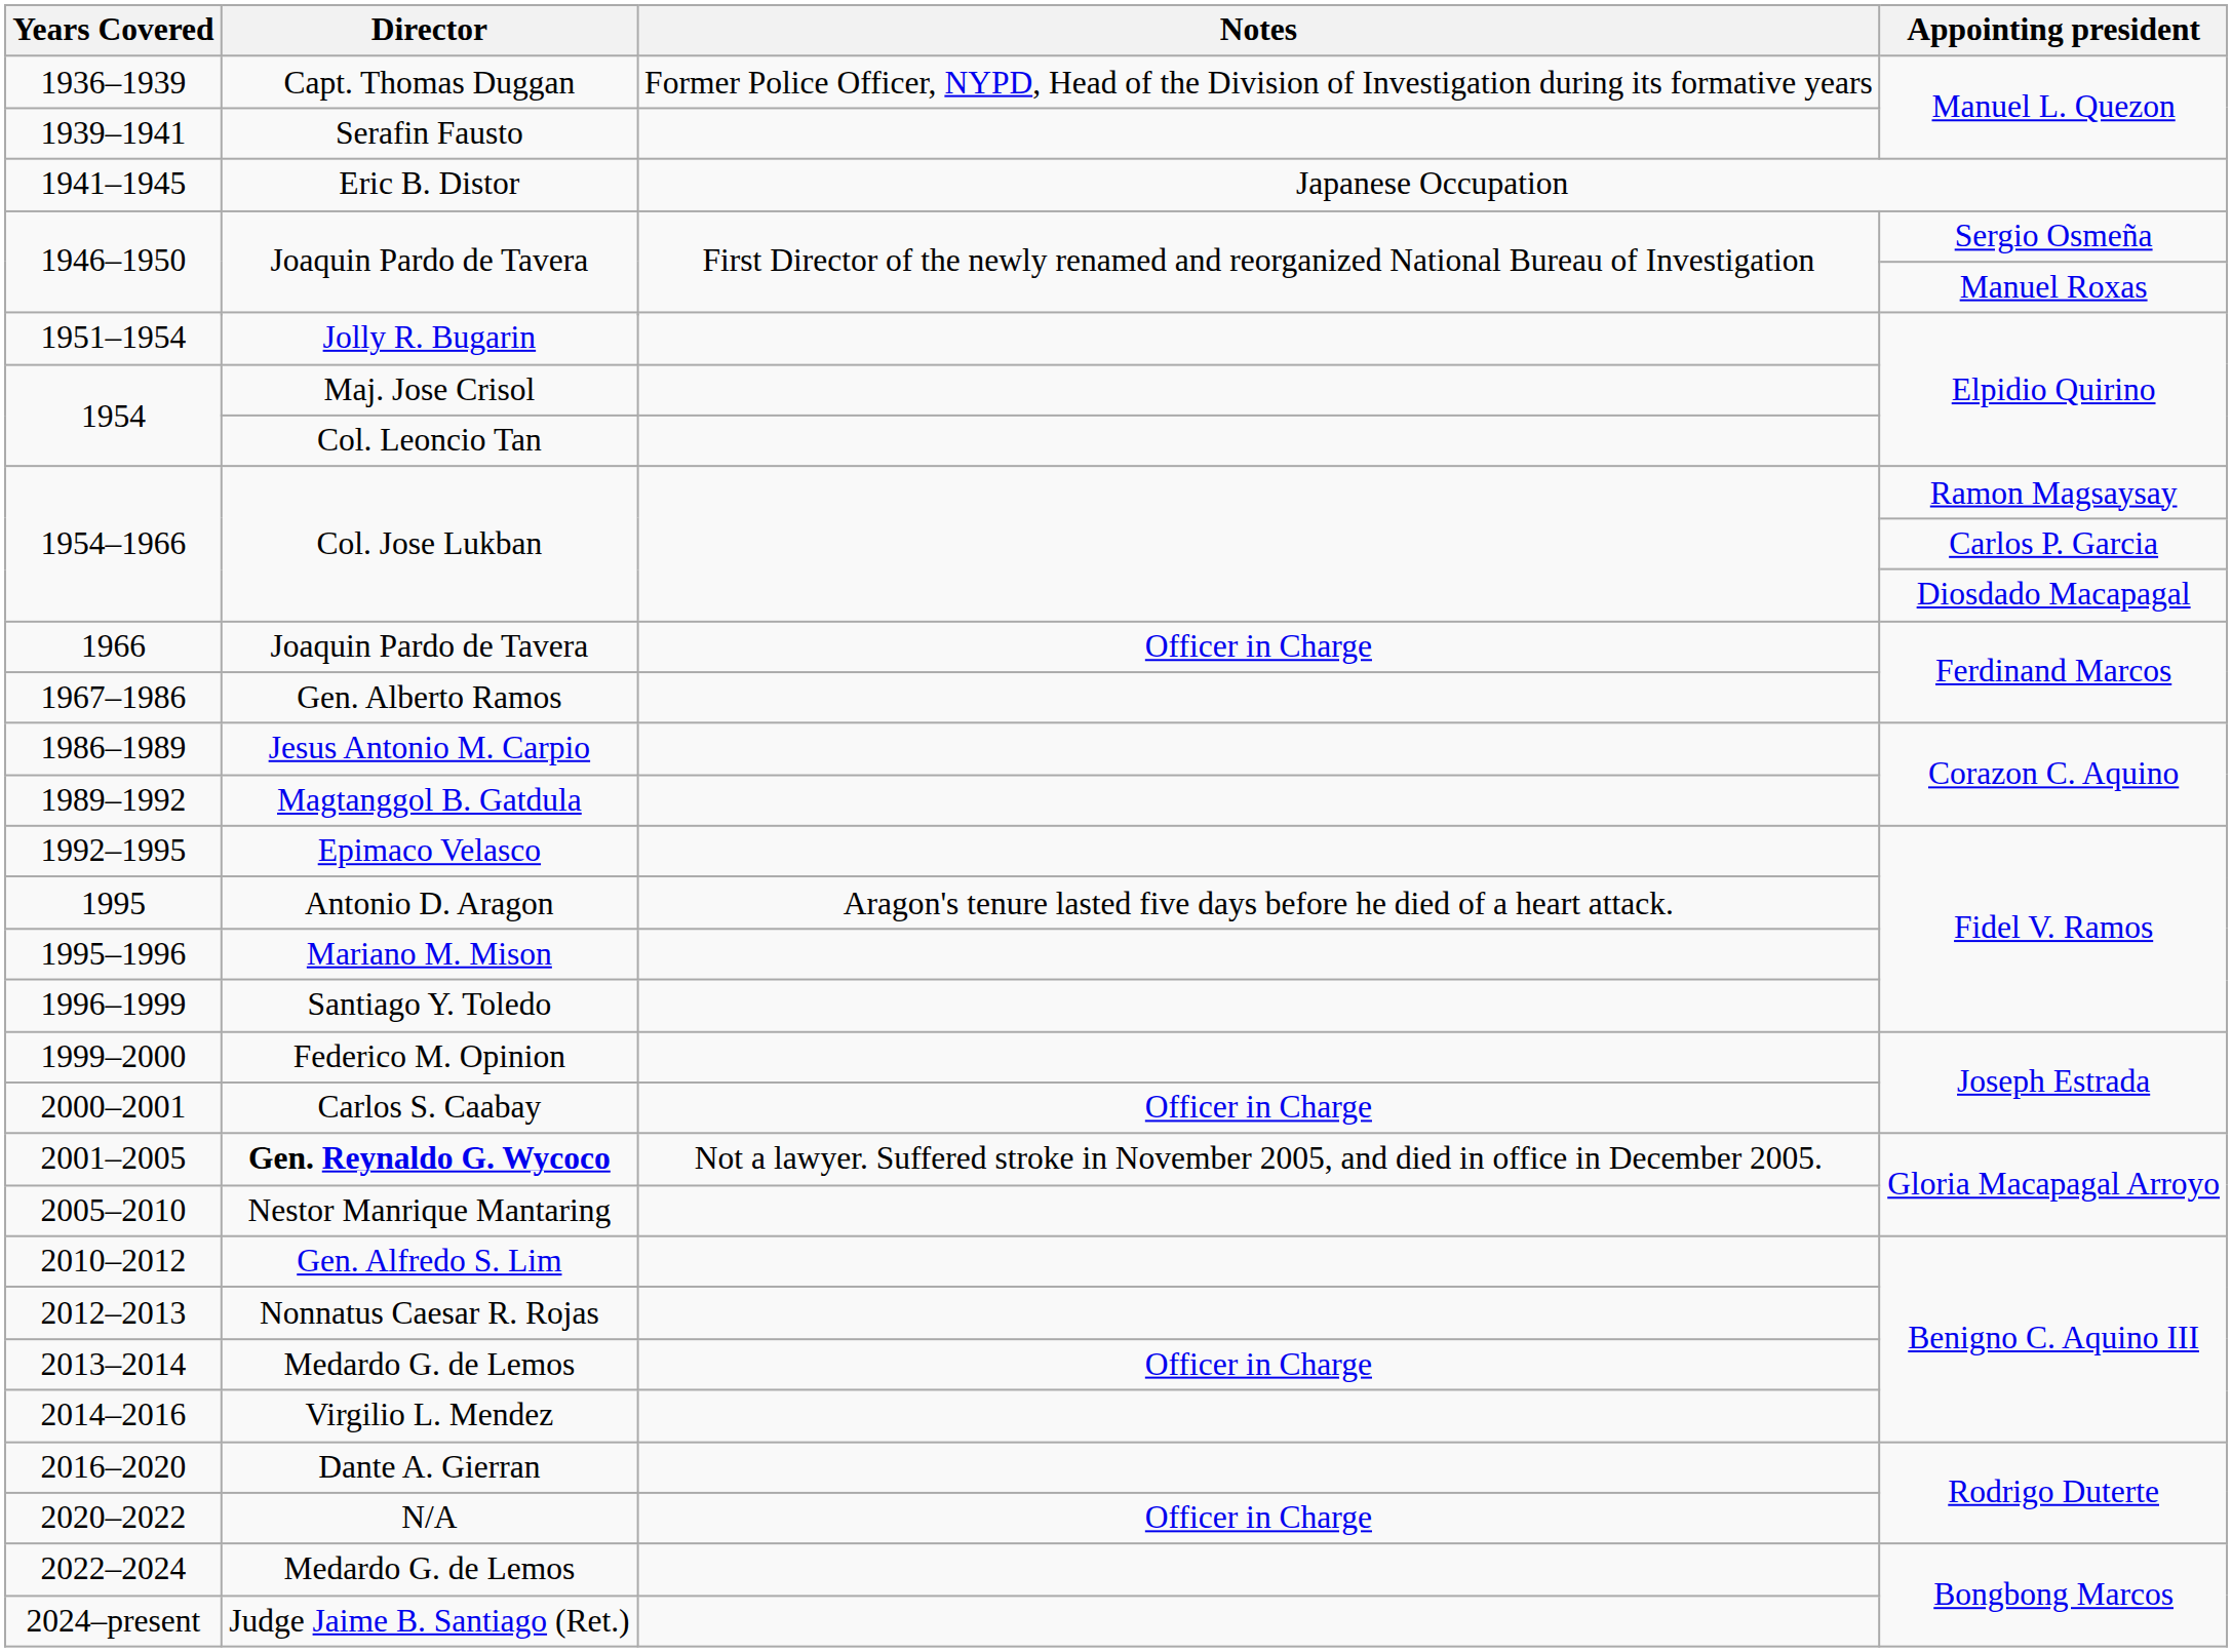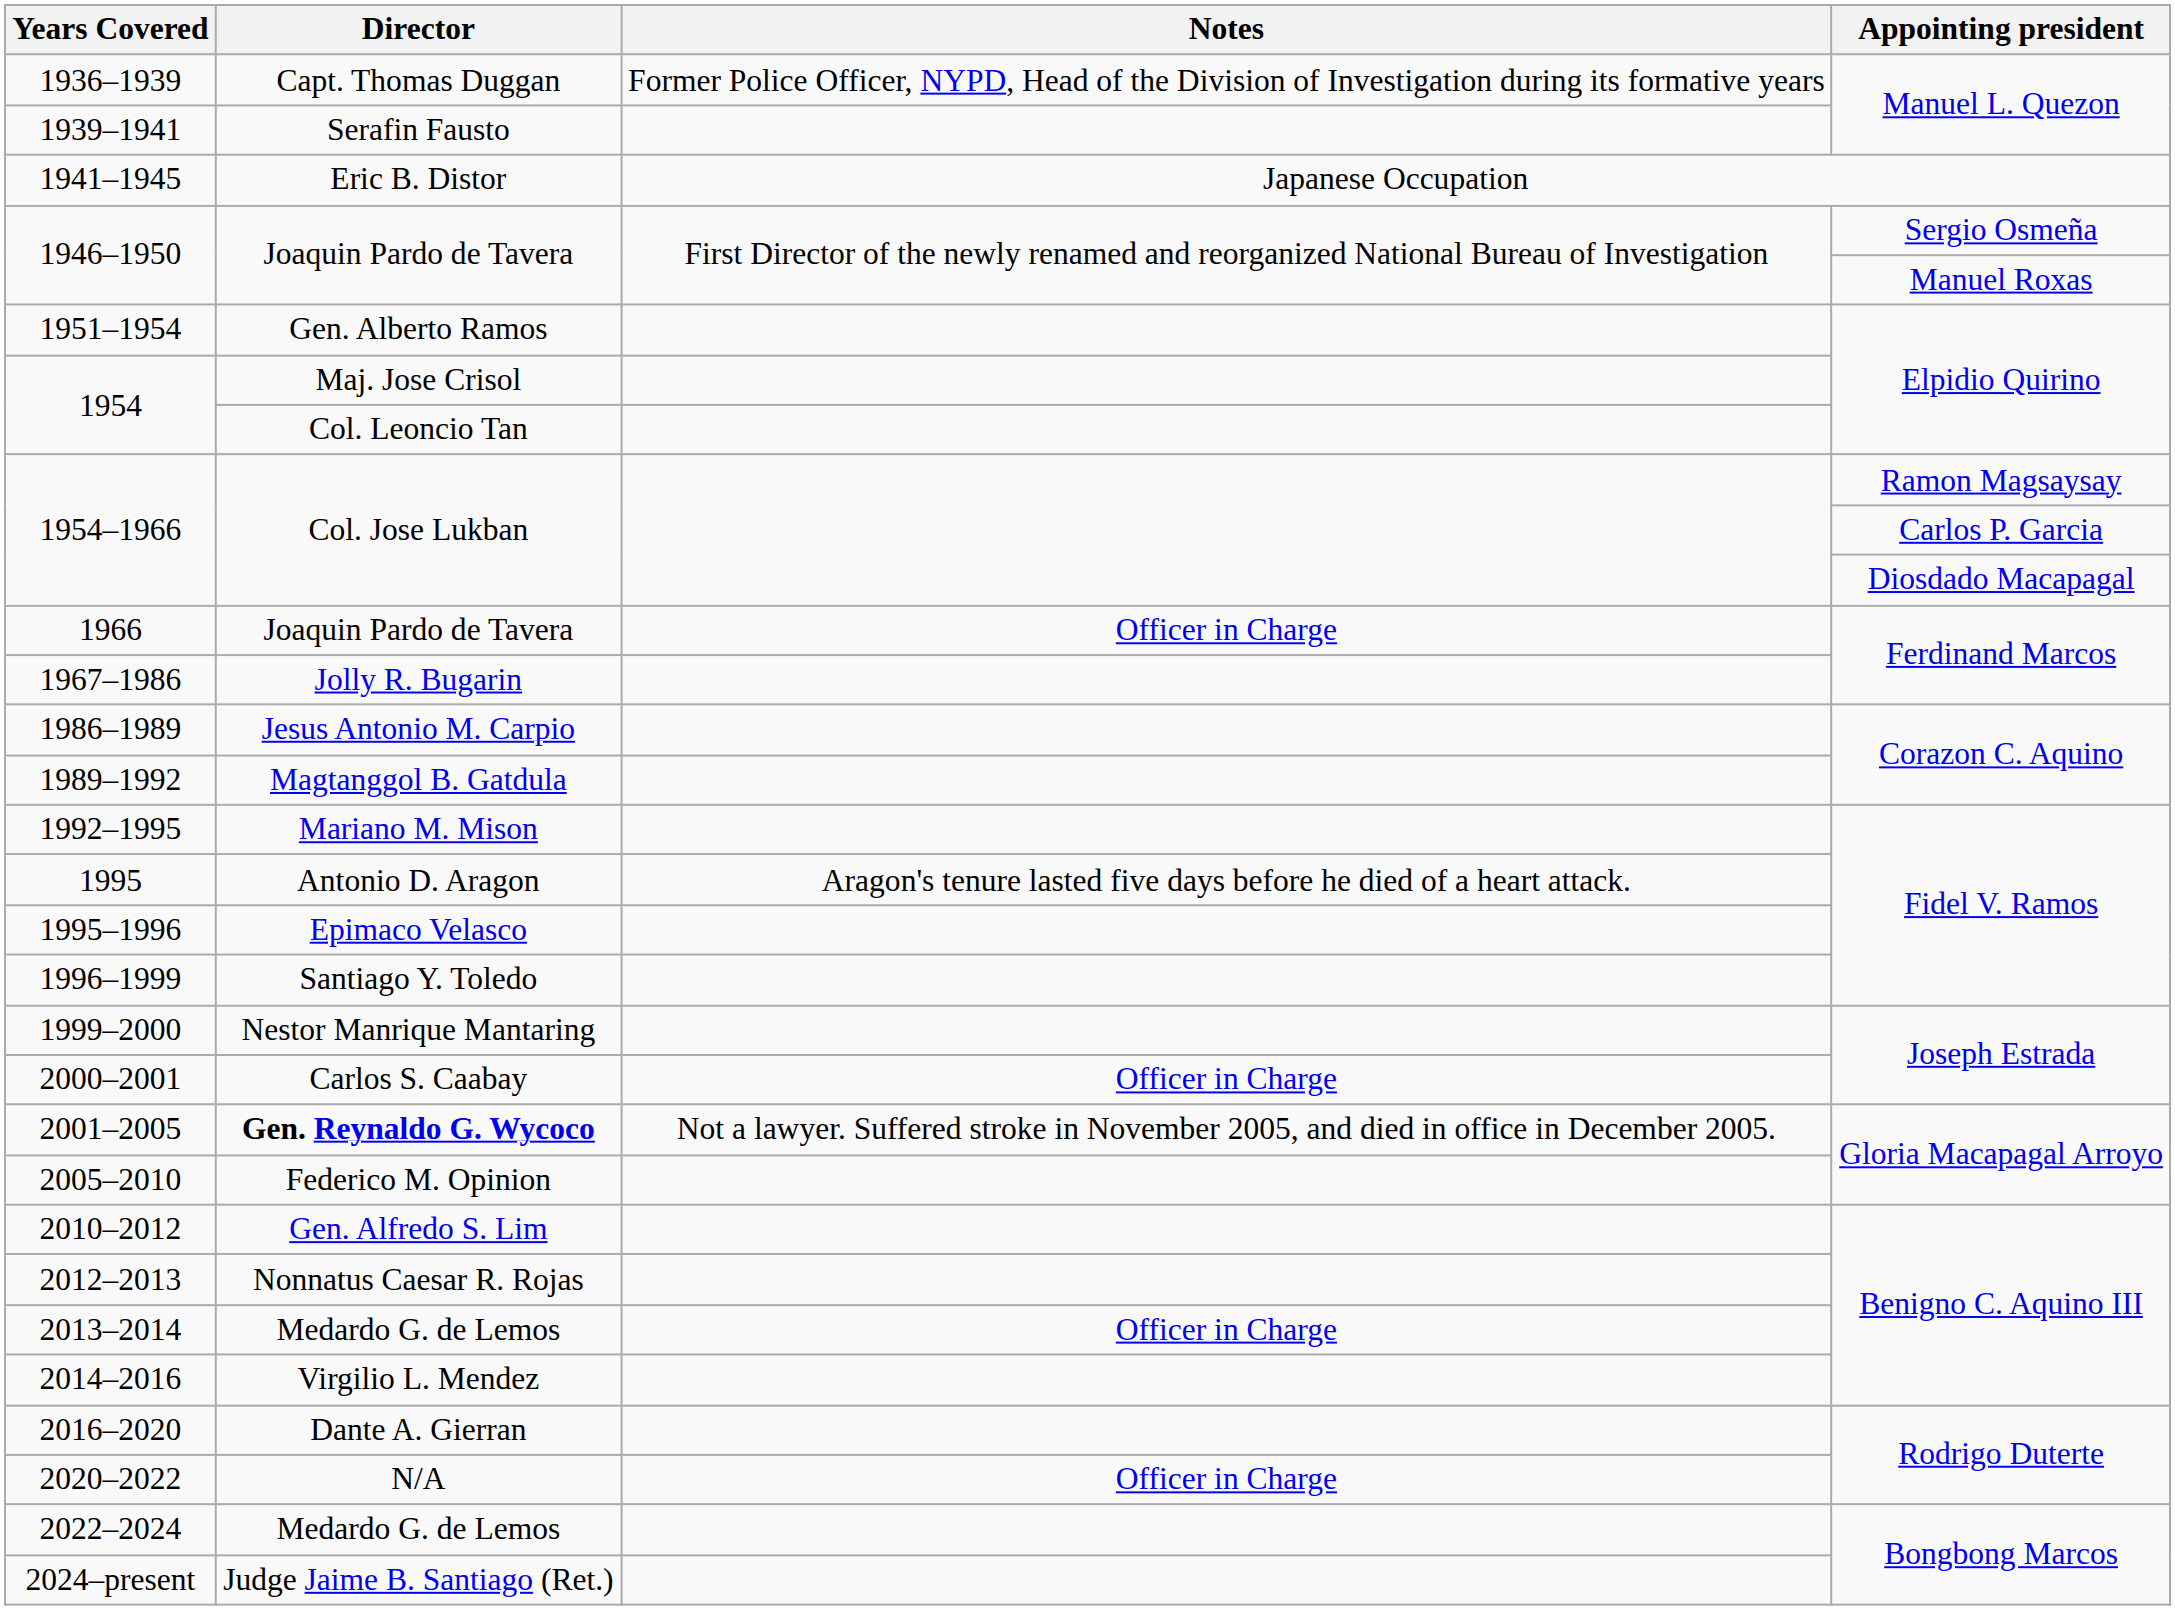1951–1954 | Director: Jolly R. Bugarin -> Gen. Alberto Ramos
1967–1986 | Director: Gen. Alberto Ramos -> Jolly R. Bugarin
1992–1995 | Director: Epimaco Velasco -> Mariano M. Mison
1995–1996 | Director: Mariano M. Mison -> Epimaco Velasco
1999–2000 | Director: Federico M. Opinion -> Nestor Manrique Mantaring
2005–2010 | Director: Nestor Manrique Mantaring -> Federico M. Opinion
